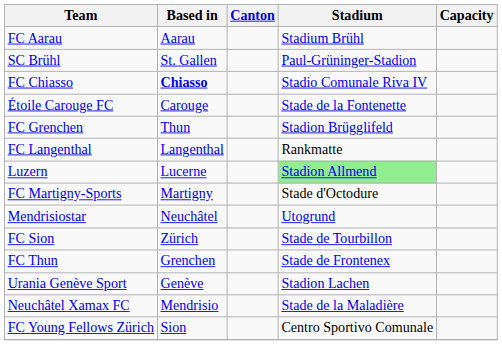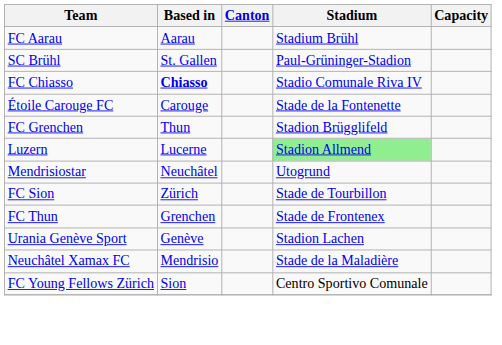- row: FC Langenthal | Langenthal | Rankmatte
- row: FC Martigny-Sports | Martigny | Stade d'Octodure
